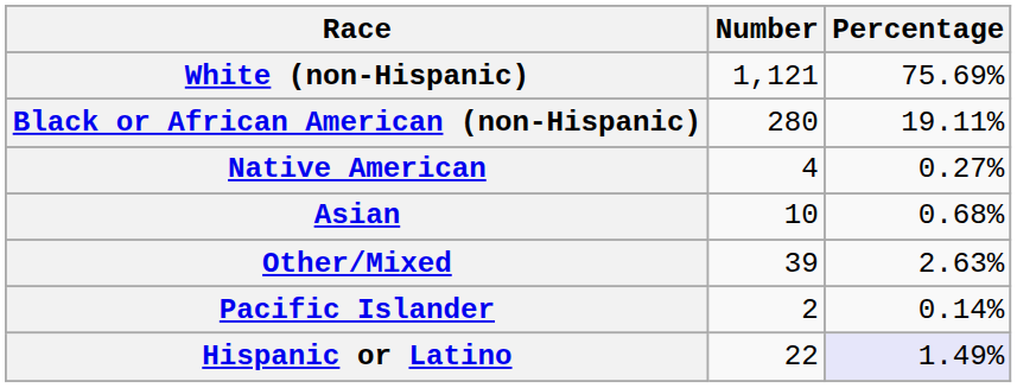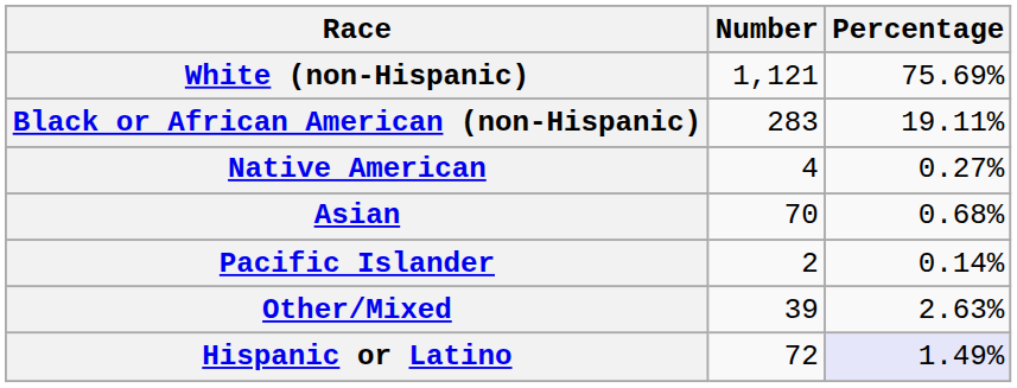Black or African American (non-Hispanic) | Number: 280 -> 283
Asian | Number: 10 -> 70
rows swapped: Pacific Islander <-> Other/Mixed
Hispanic or Latino | Number: 22 -> 72
